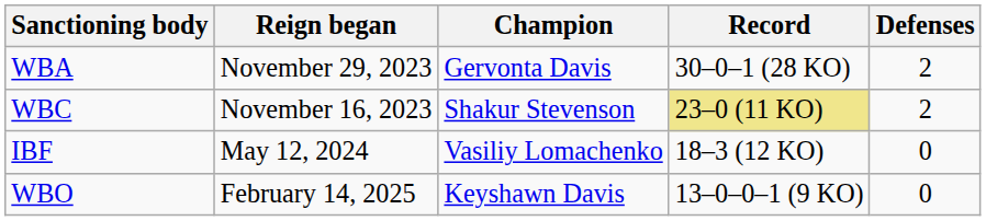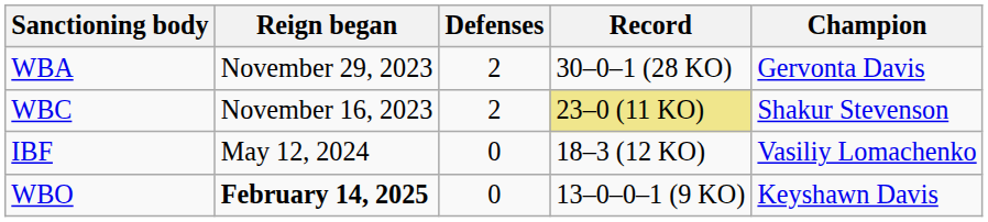columns swapped: Champion <-> Defenses
WBO | Reign began: normal -> bold
